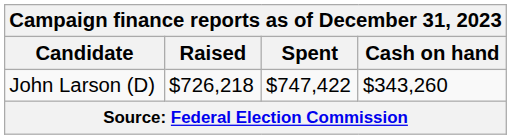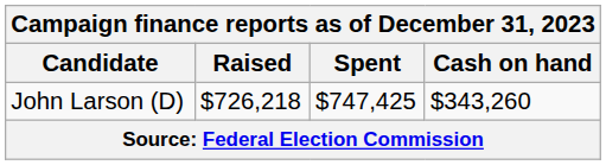John Larson (D) | Spent: $747,422 -> $747,425
